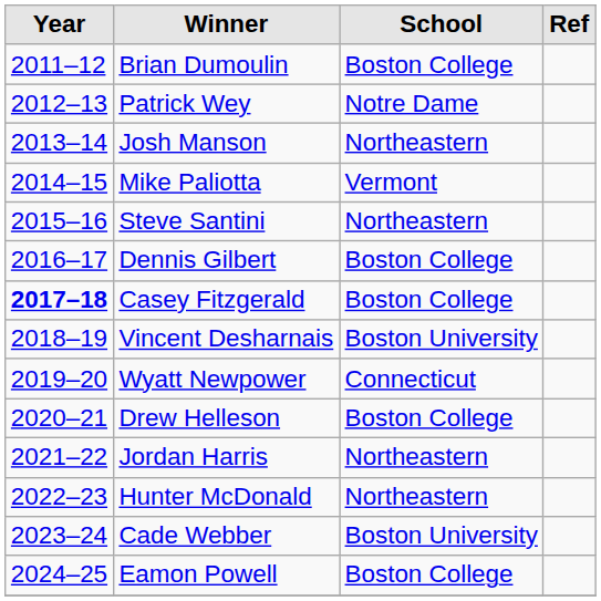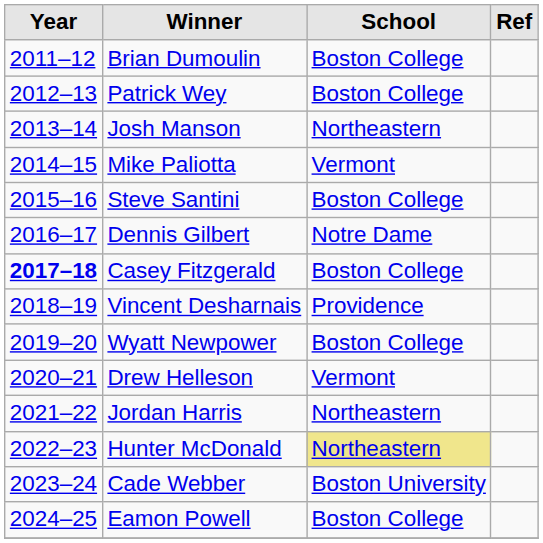Patrick Wey | School: Notre Dame -> Boston College
Steve Santini | School: Northeastern -> Boston College
Dennis Gilbert | School: Boston College -> Notre Dame
Vincent Desharnais | School: Boston University -> Providence
Wyatt Newpower | School: Connecticut -> Boston College
Drew Helleson | School: Boston College -> Vermont
Hunter McDonald | School: no background -> khaki background
